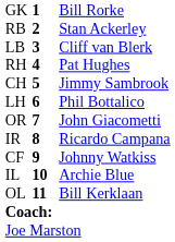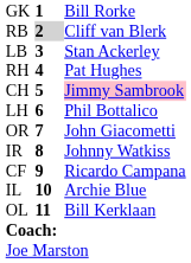RB | column 2: no background -> lightgrey background
RB | column 3: Stan Ackerley -> Cliff van Blerk
LB | column 3: Cliff van Blerk -> Stan Ackerley
CH | column 3: no background -> pink background
IR | column 3: Ricardo Campana -> Johnny Watkiss
CF | column 3: Johnny Watkiss -> Ricardo Campana
